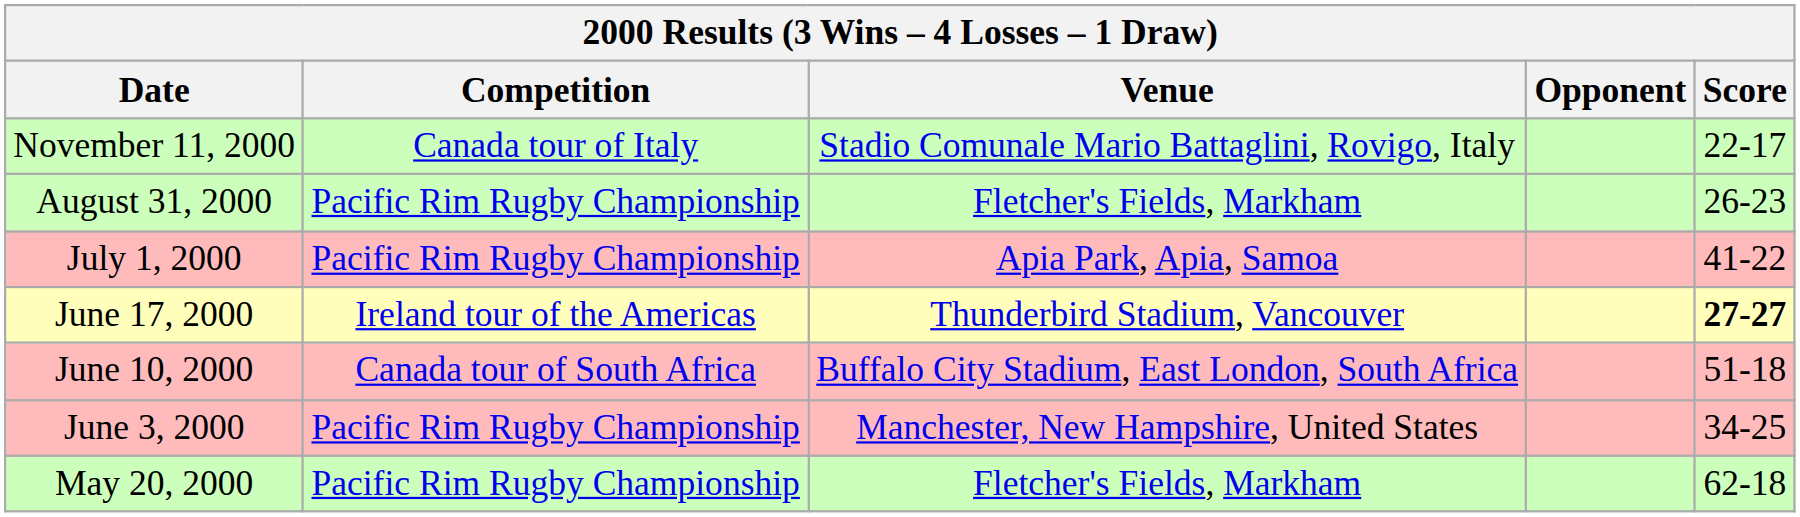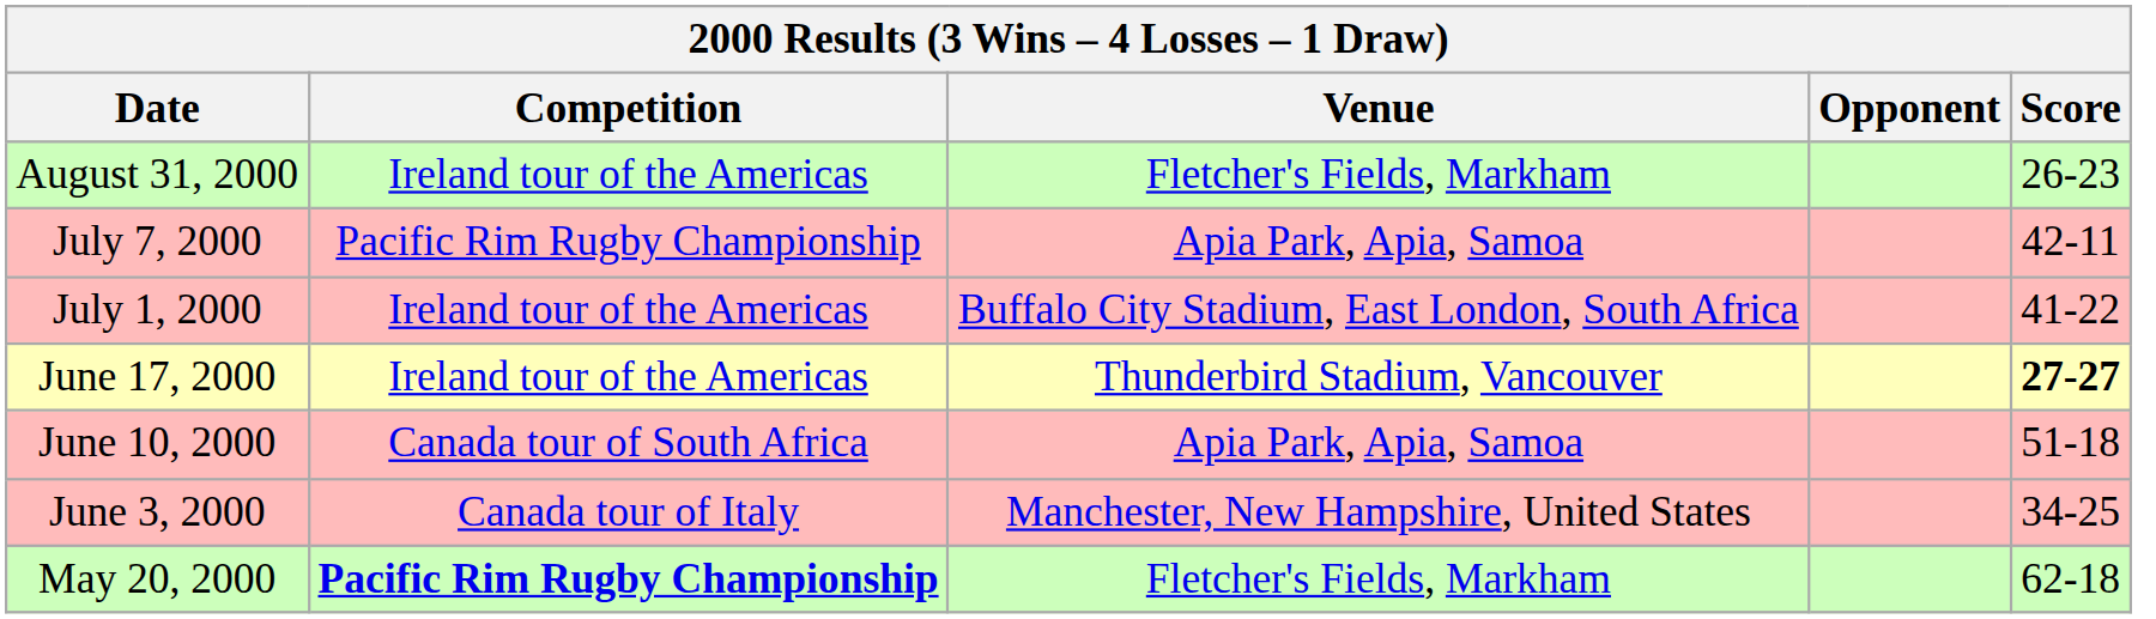- row: November 11, 2000 | Canada tour of Italy | Stadio Comunale Mario Battaglini, Rovigo, Italy | 22-17
August 31, 2000 | Competition: Pacific Rim Rugby Championship -> Ireland tour of the Americas
+ row: July 7, 2000 | Pacific Rim Rugby Championship | Apia Park, Apia, Samoa | 42-11
July 1, 2000 | Competition: Pacific Rim Rugby Championship -> Ireland tour of the Americas
July 1, 2000 | Venue: Apia Park, Apia, Samoa -> Buffalo City Stadium, East London, South Africa
June 10, 2000 | Venue: Buffalo City Stadium, East London, South Africa -> Apia Park, Apia, Samoa
June 3, 2000 | Competition: Pacific Rim Rugby Championship -> Canada tour of Italy
May 20, 2000 | Competition: normal -> bold
